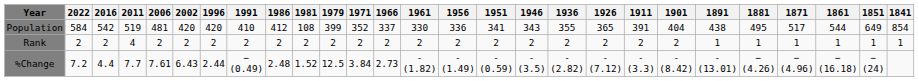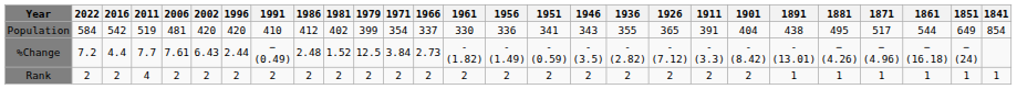Population | 1981: 108 -> 402
Population | 1971: 352 -> 354
rows swapped: Rank <-> %Change
